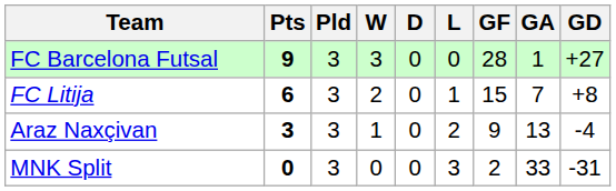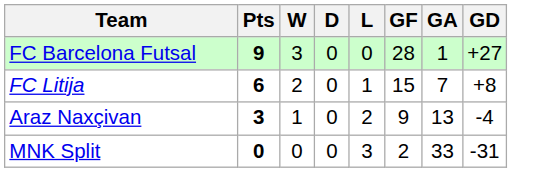- column: Pld | 3 | 3 | 3 | 3
